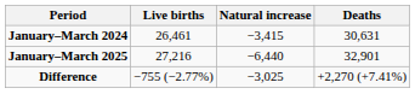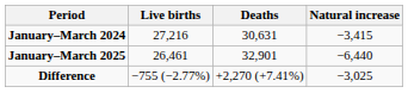columns swapped: Deaths <-> Natural increase
January–March 2024 | Live births: 26,461 -> 27,216
January–March 2025 | Live births: 27,216 -> 26,461
